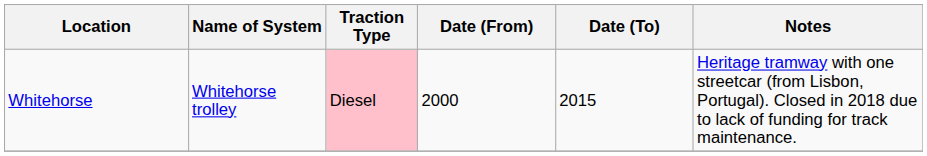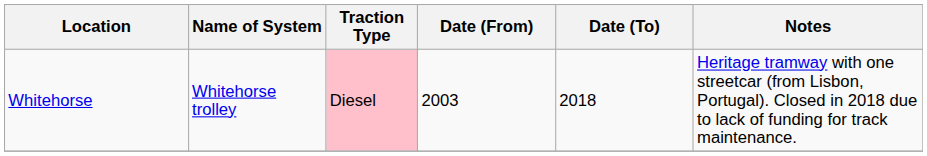Whitehorse | Date (From): 2000 -> 2003
Whitehorse | Date (To): 2015 -> 2018
